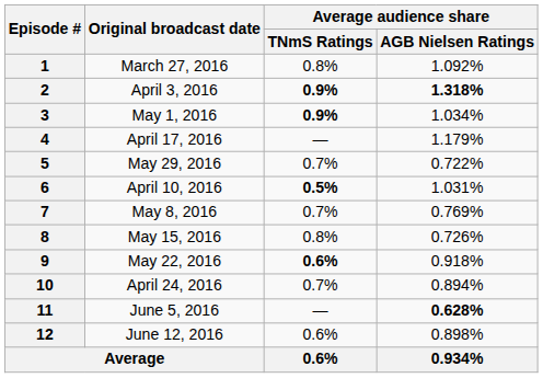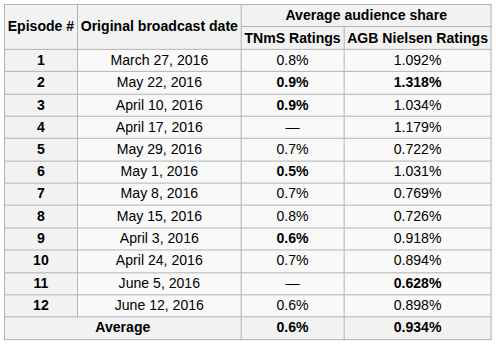2 | Original broadcast date: April 3, 2016 -> May 22, 2016
3 | Original broadcast date: May 1, 2016 -> April 10, 2016
6 | Original broadcast date: April 10, 2016 -> May 1, 2016
9 | Original broadcast date: May 22, 2016 -> April 3, 2016
